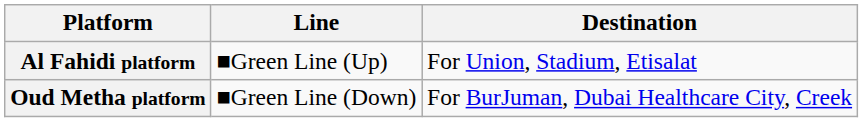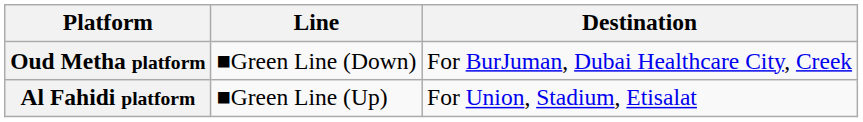rows swapped: Al Fahidi platform <-> Oud Metha platform
